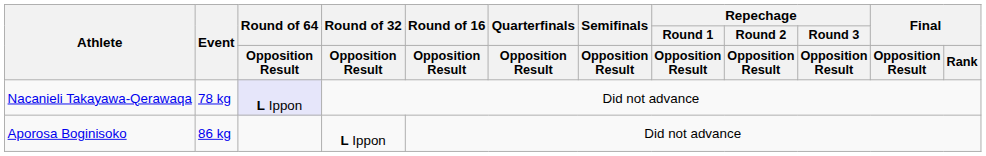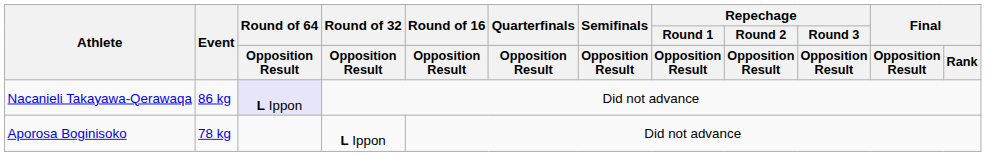Nacanieli Takayawa-Qerawaqa | Event: 78 kg -> 86 kg
Aporosa Boginisoko | Event: 86 kg -> 78 kg
